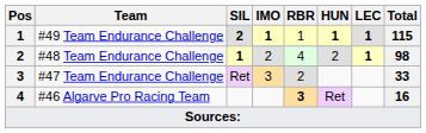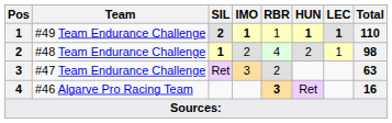#49 Team Endurance Challenge | Total: 115 -> 110
#48 Team Endurance Challenge | LEC: bold -> normal
#47 Team Endurance Challenge | Total: 33 -> 63
